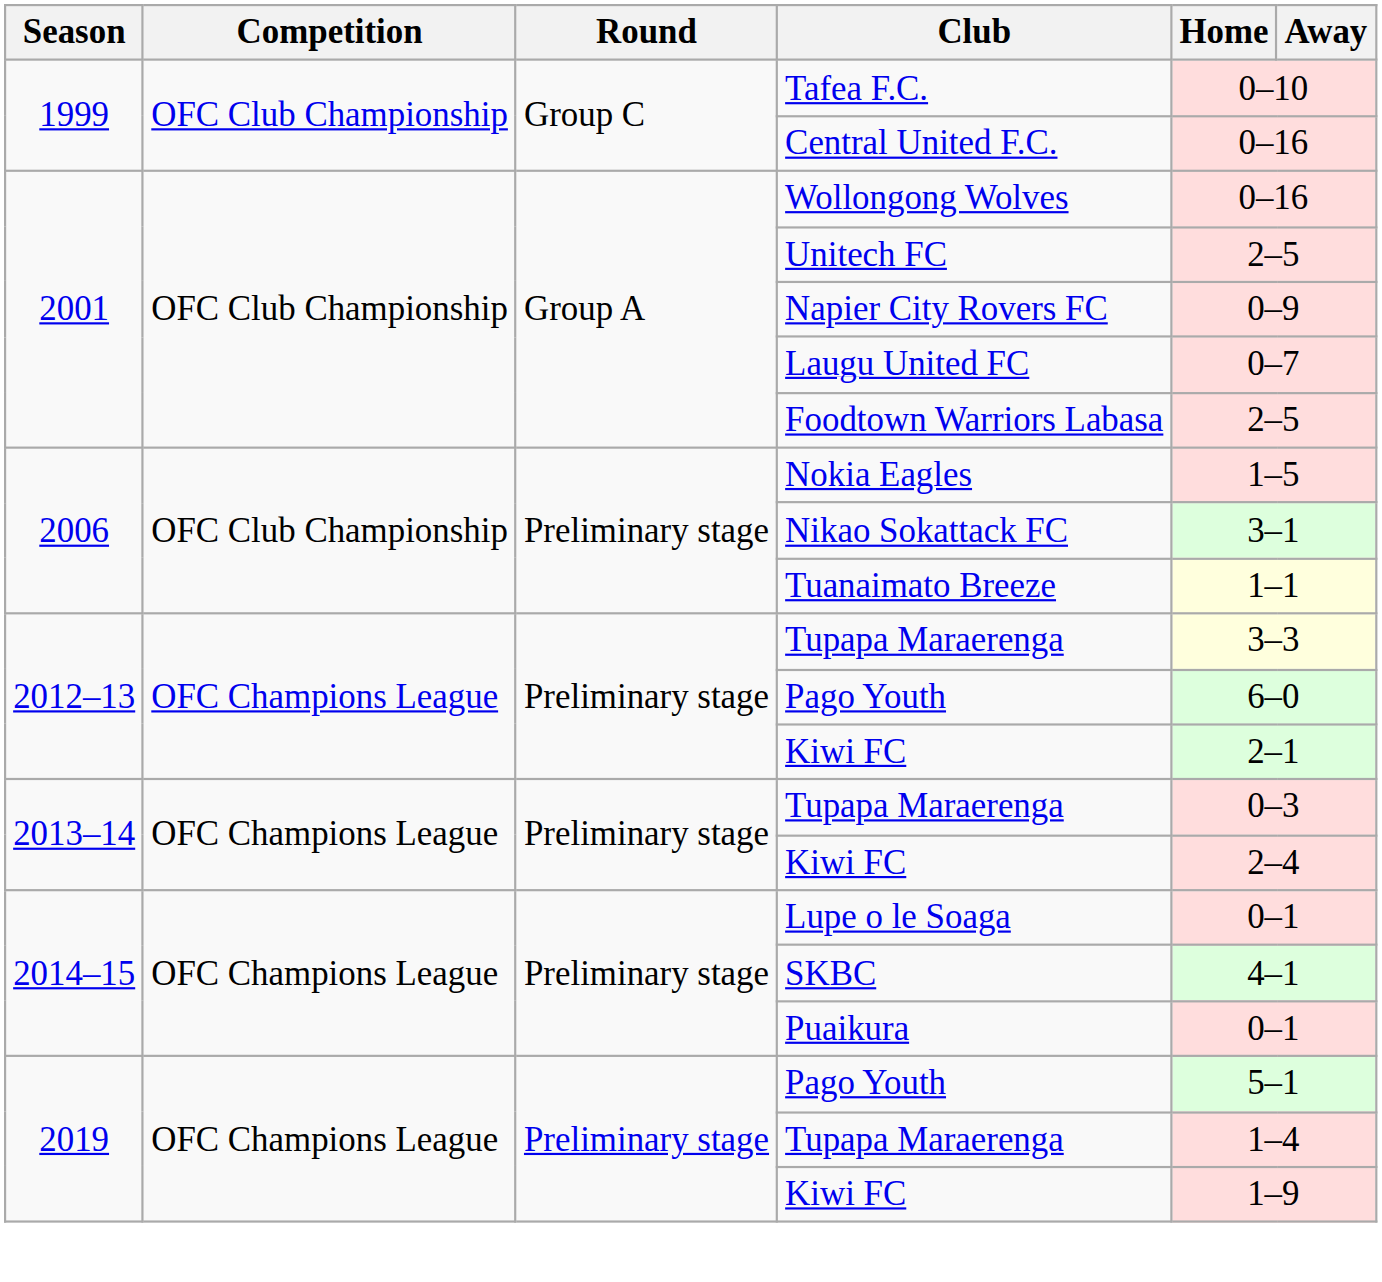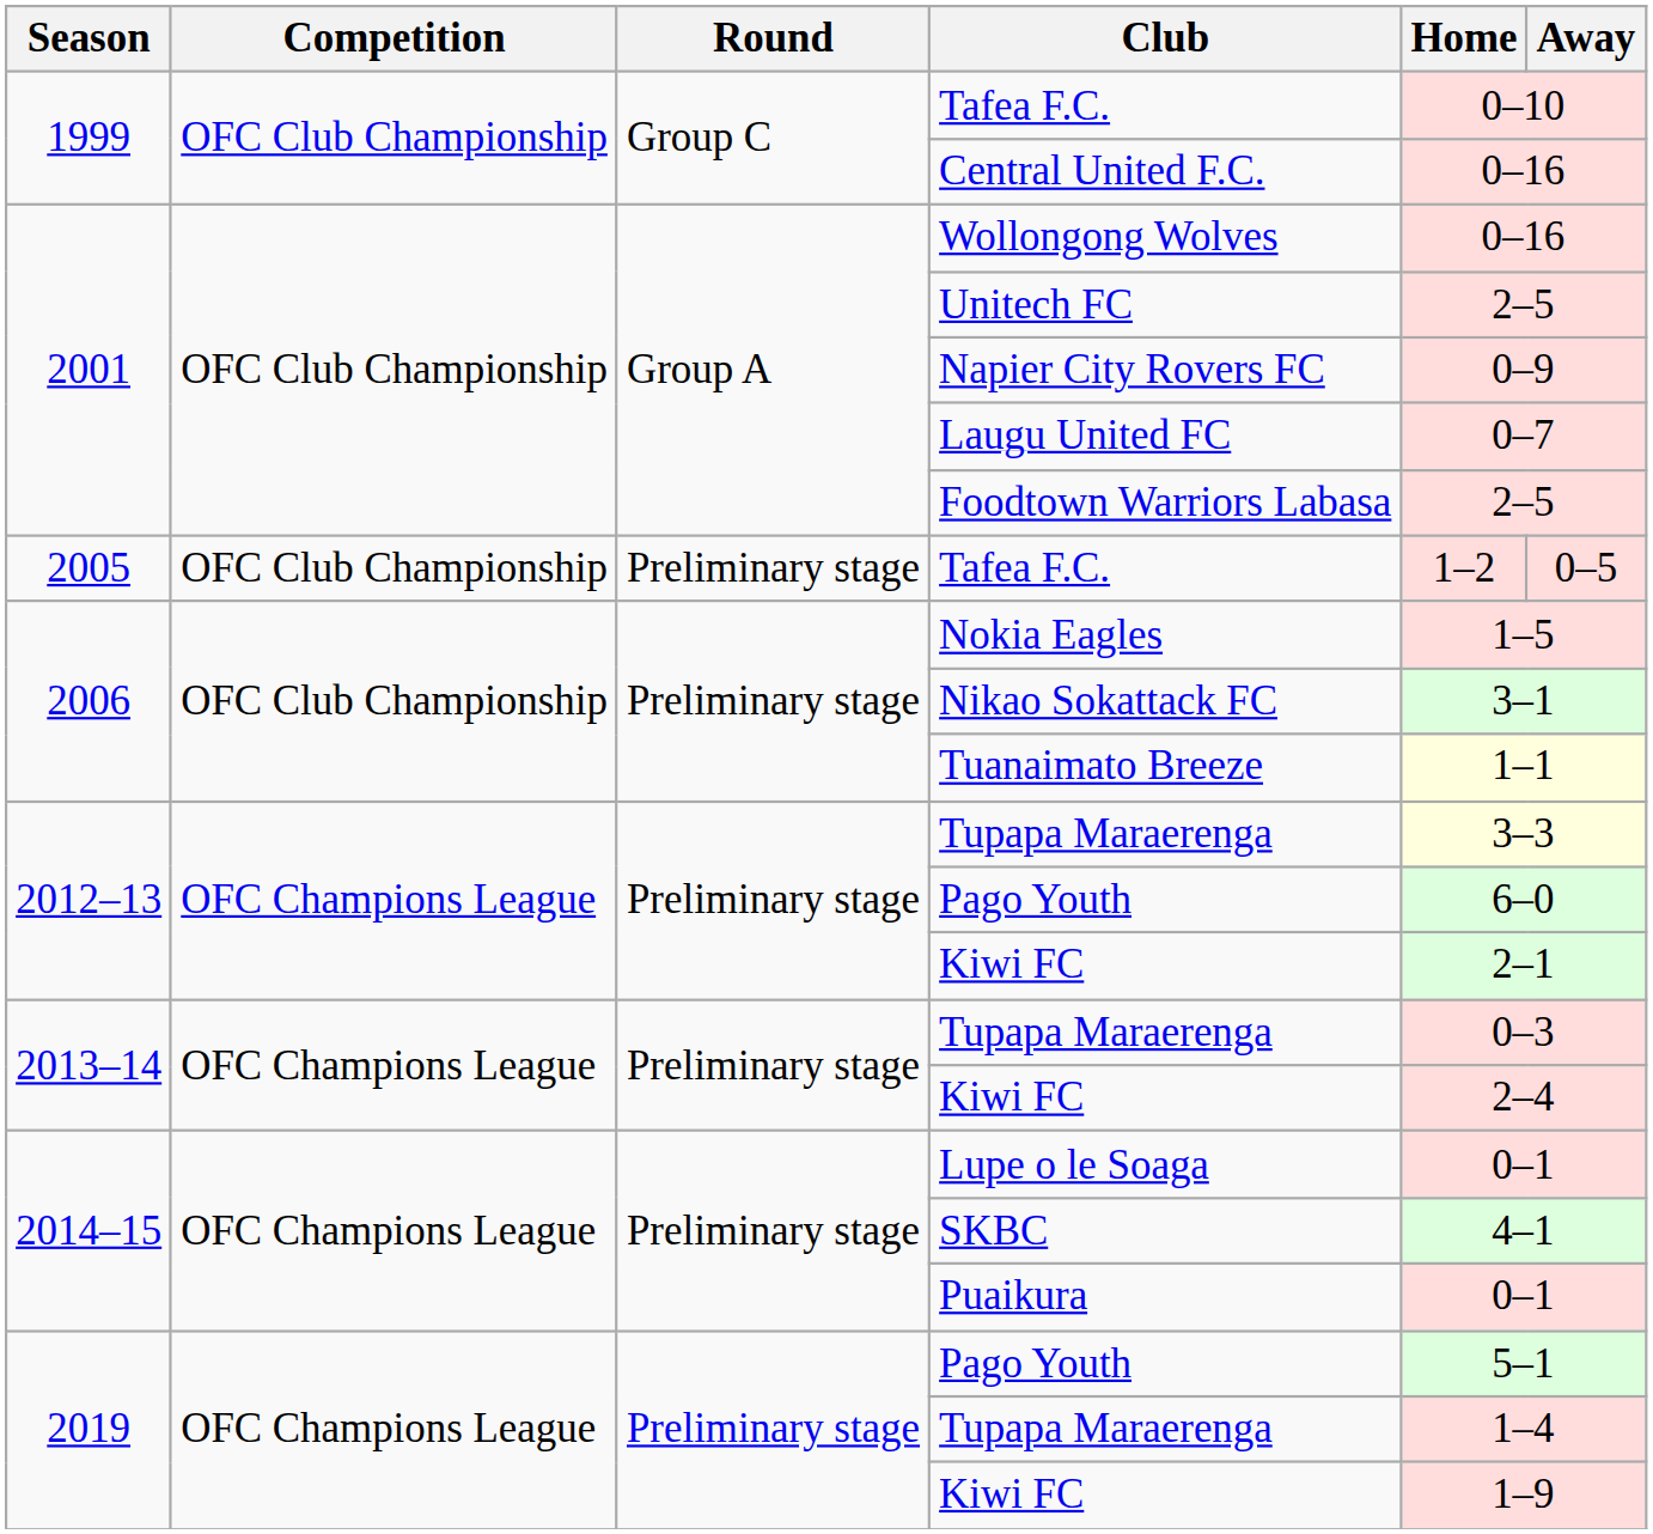+ row: 2005 | OFC Club Championship | Preliminary stage | Tafea F.C. | 1–2 | 0–5
